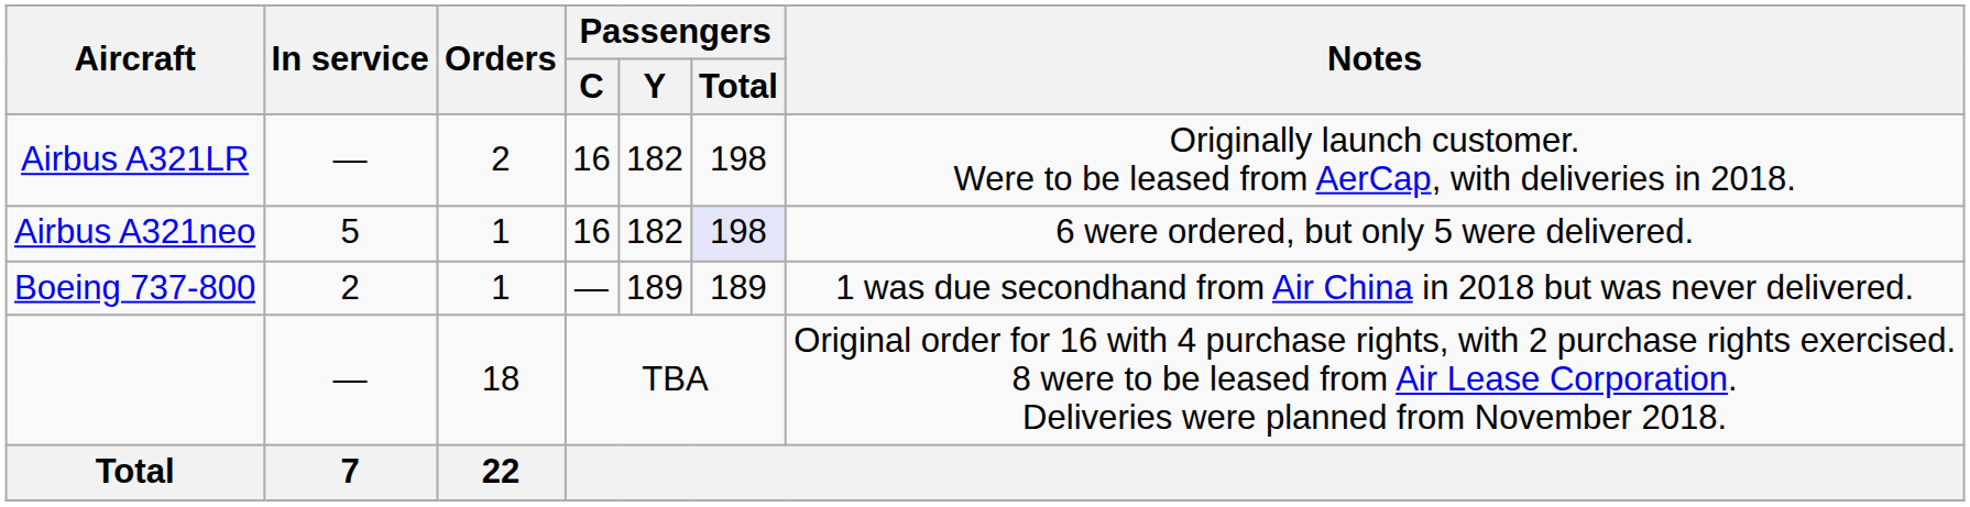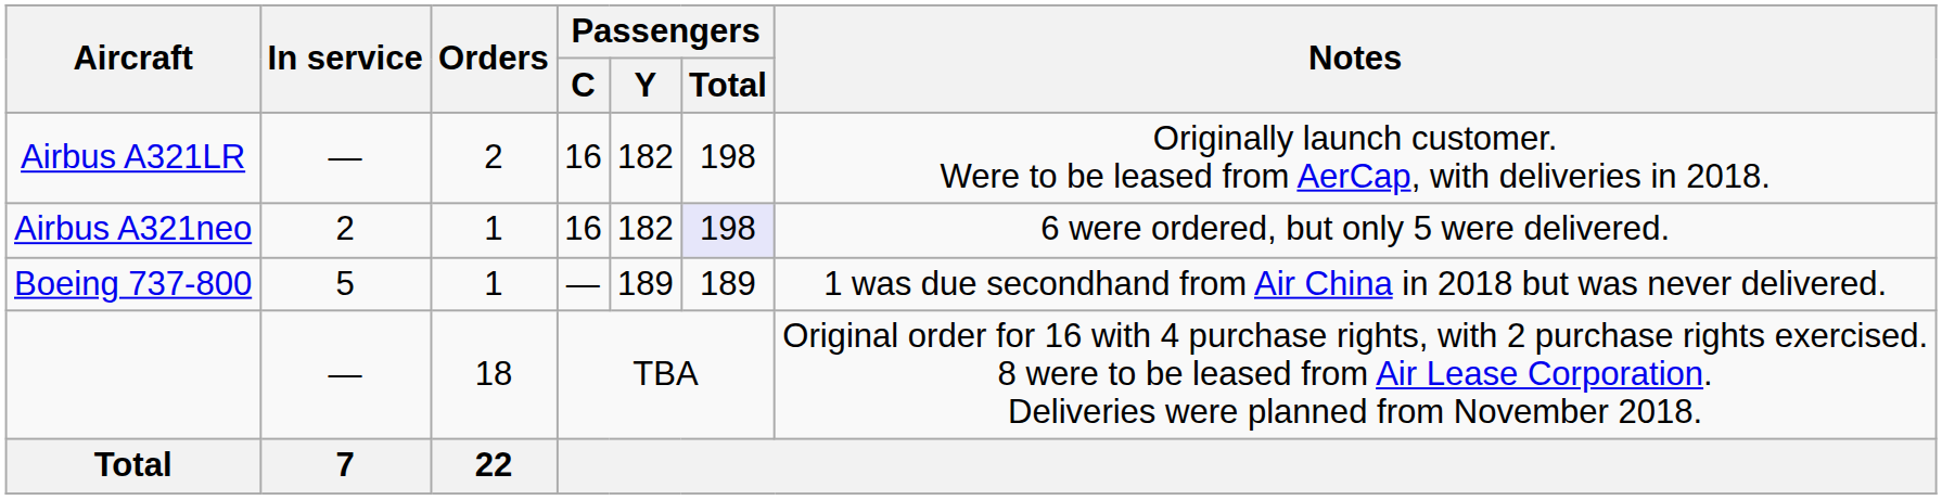Airbus A321neo | In service: 5 -> 2
Boeing 737-800 | In service: 2 -> 5
